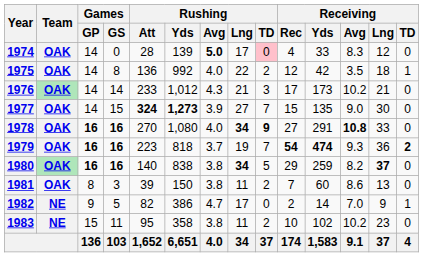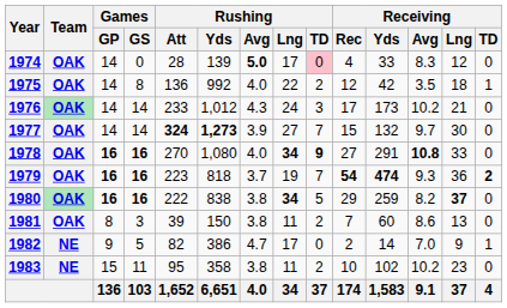1976 | Rushing / Lng: 21 -> 24
1977 | Games / GS: 15 -> 14
1977 | Receiving / Yds: 135 -> 132
1977 | Receiving / Avg: 9.0 -> 9.7
1980 | Rushing / Att: 140 -> 222
